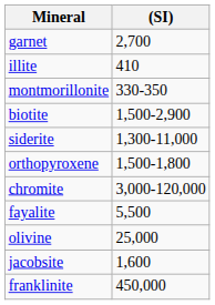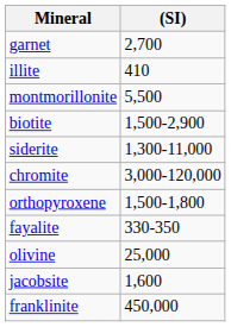montmorillonite | (SI): 330-350 -> 5,500
rows swapped: chromite <-> orthopyroxene
fayalite | (SI): 5,500 -> 330-350
